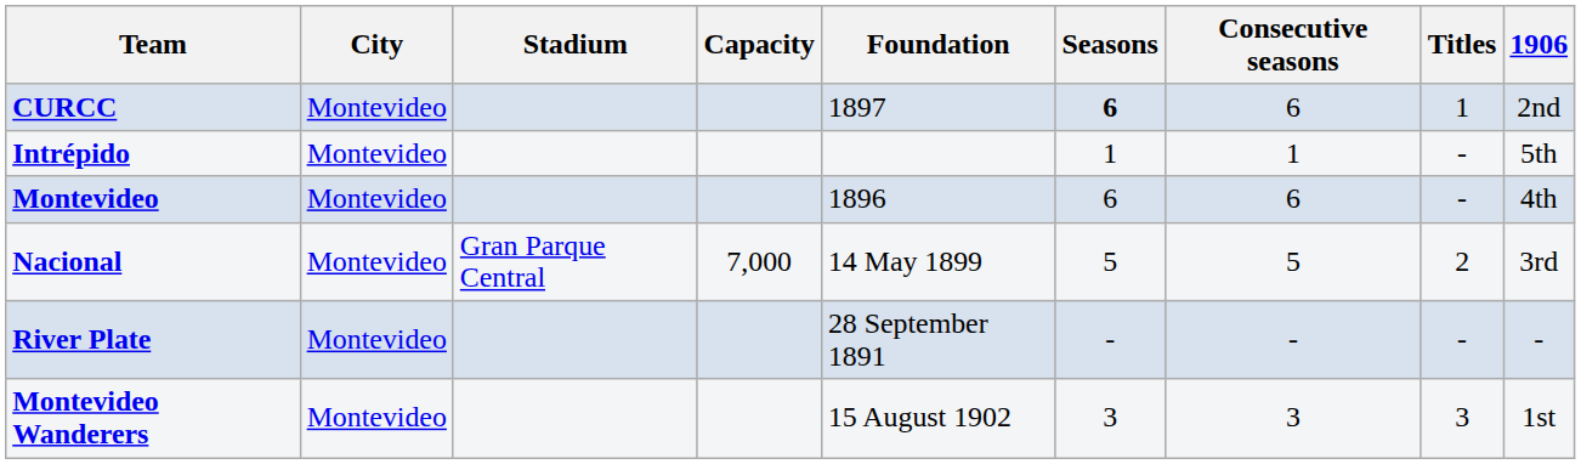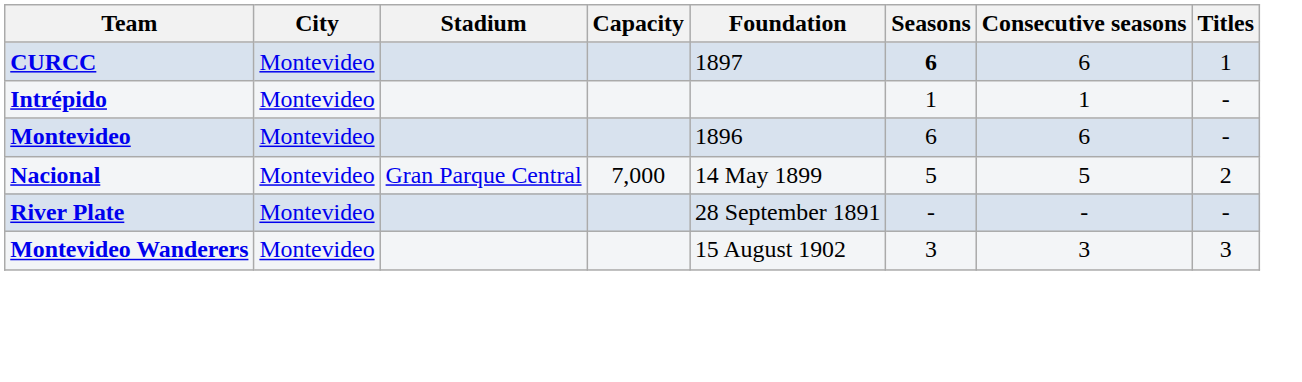- column: 1906 | 2nd | 5th | 4th | 3rd | - | 1st
